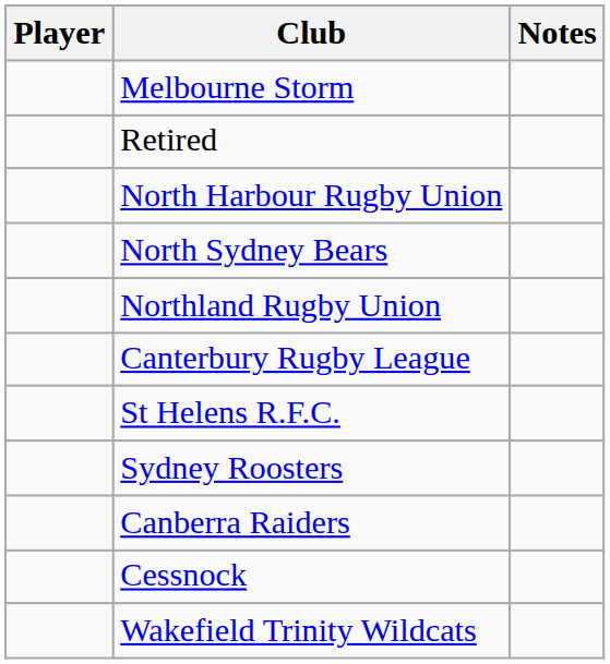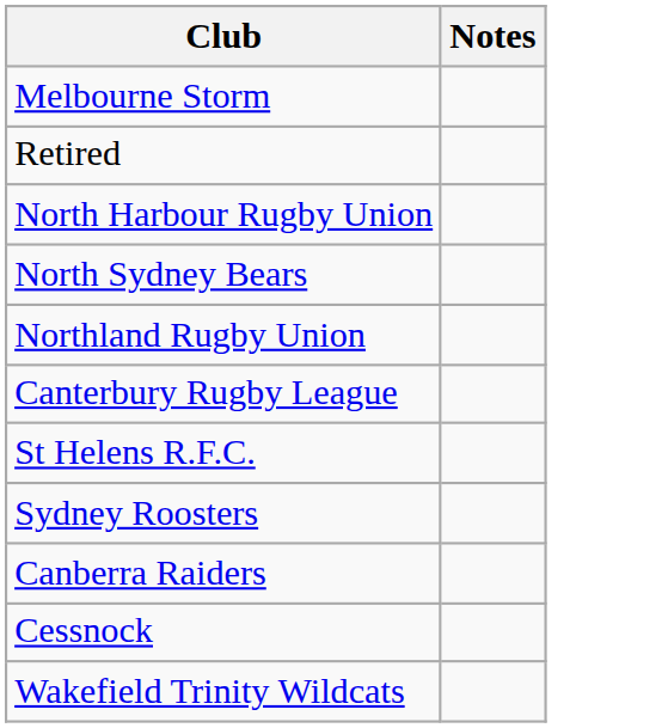- column: Player
